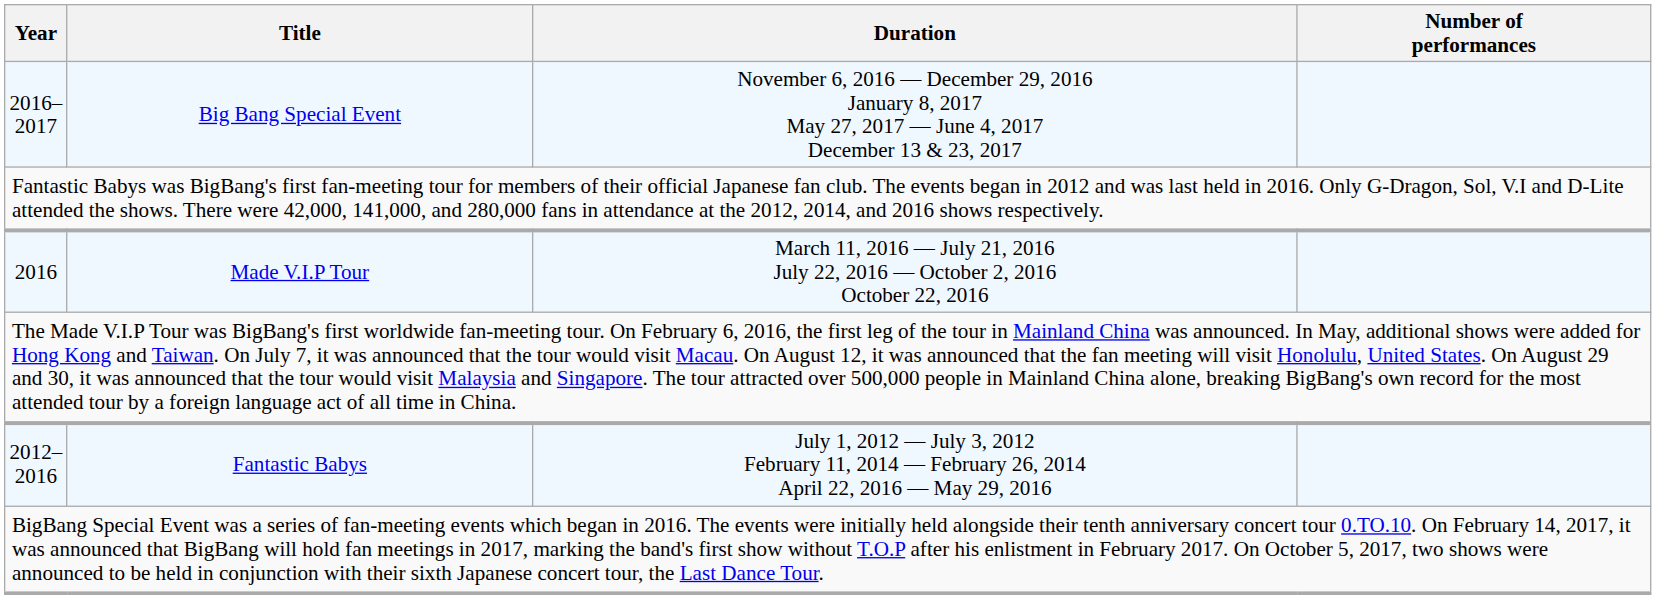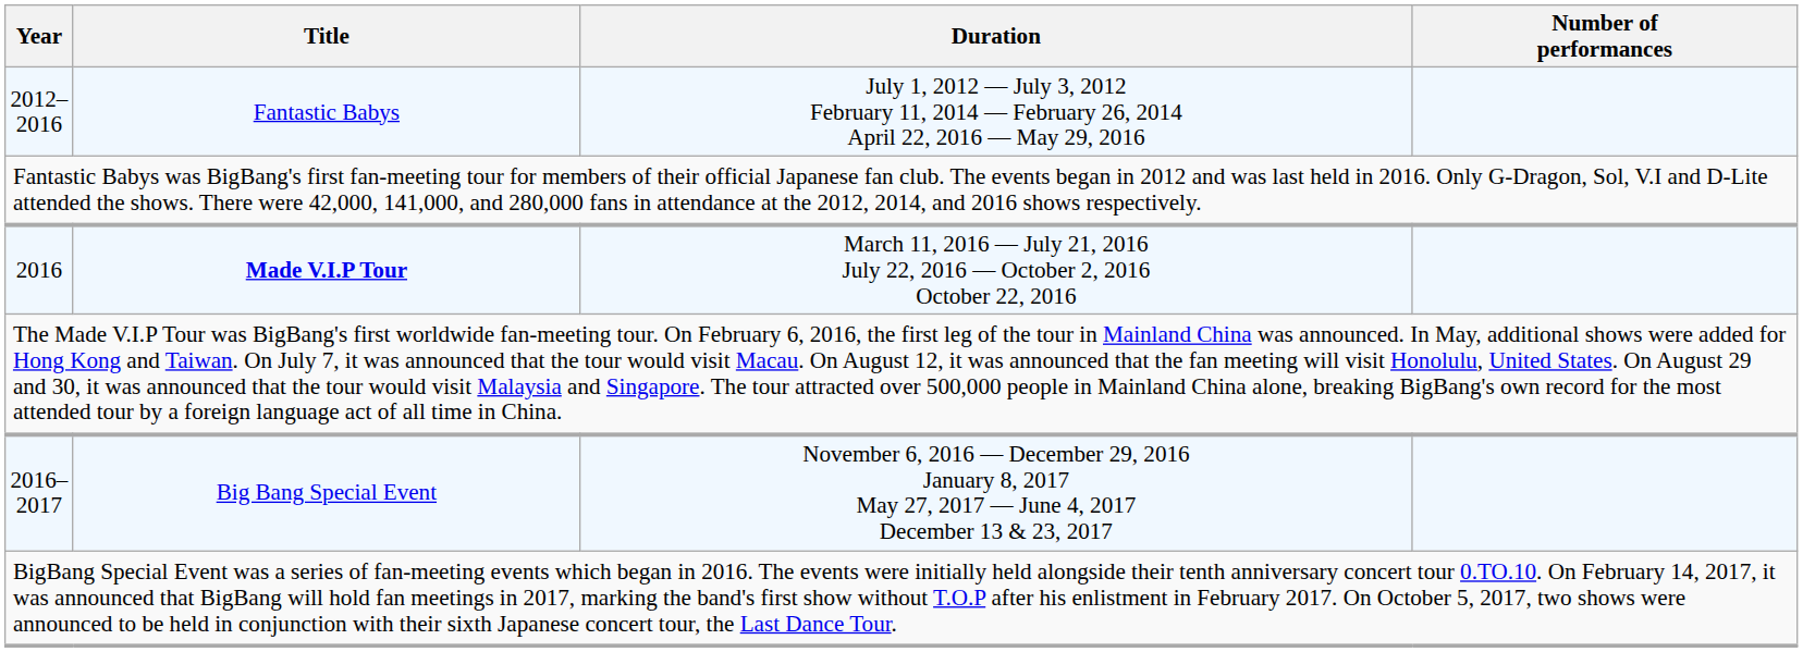rows swapped: 2012–2016 <-> 2016–2017
2016 | Title: normal -> bold
